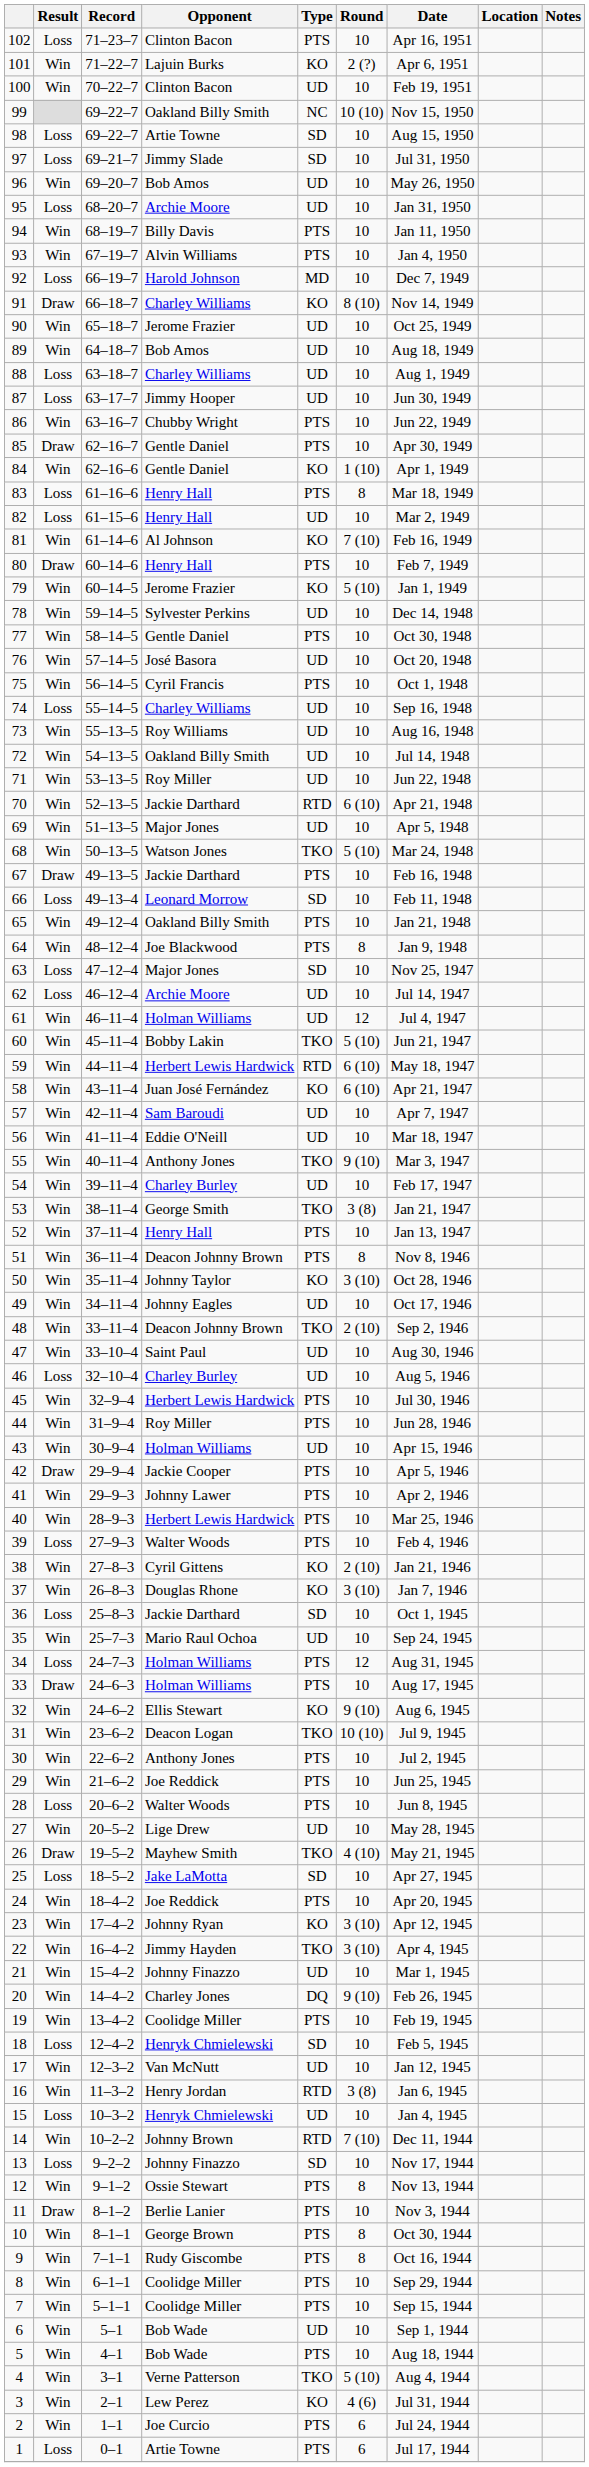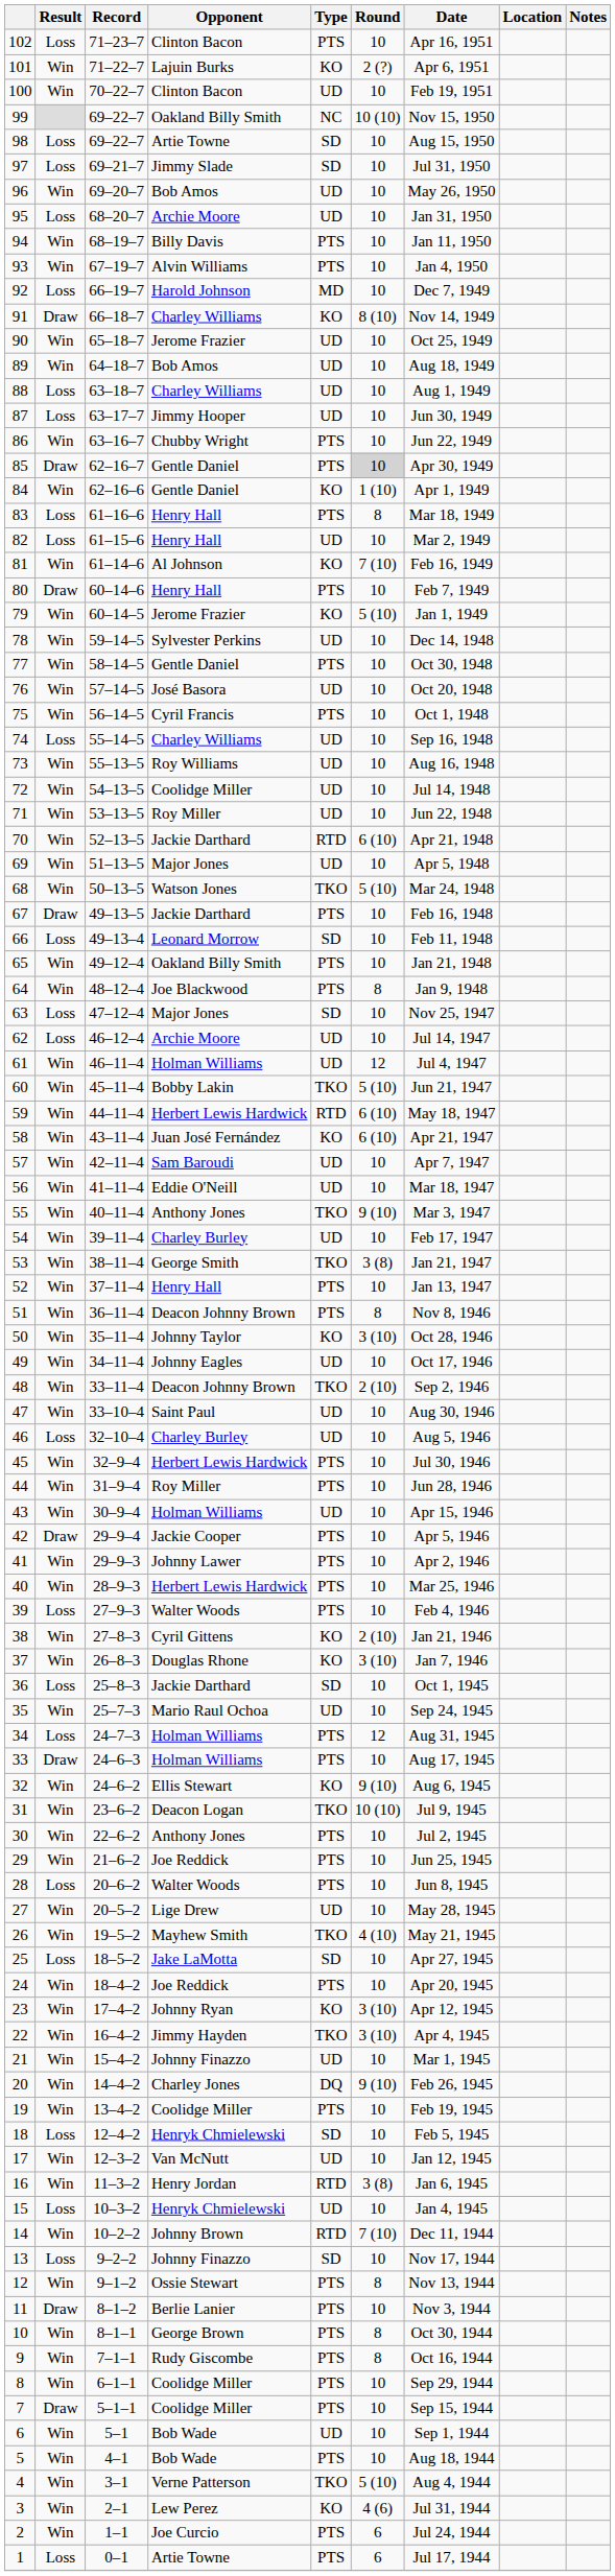85 | Round: no background -> lightgrey background
72 | Opponent: Oakland Billy Smith -> Coolidge Miller
26 | Result: Draw -> Win
7 | Result: Win -> Draw
